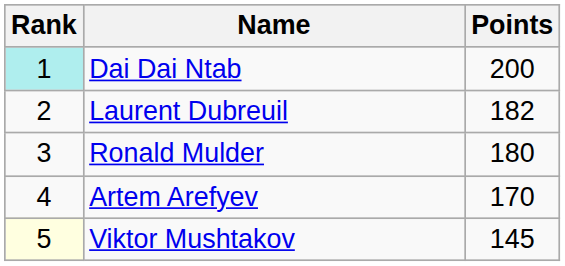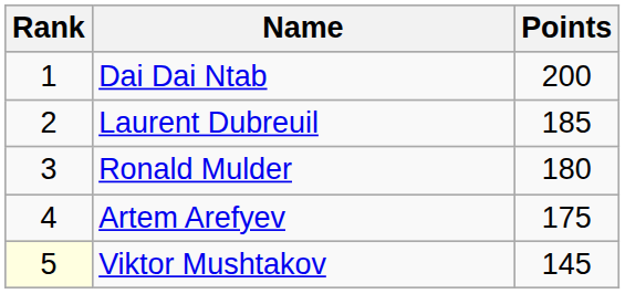Dai Dai Ntab | Rank: paleturquoise background -> no background
Laurent Dubreuil | Points: 182 -> 185
Artem Arefyev | Points: 170 -> 175
